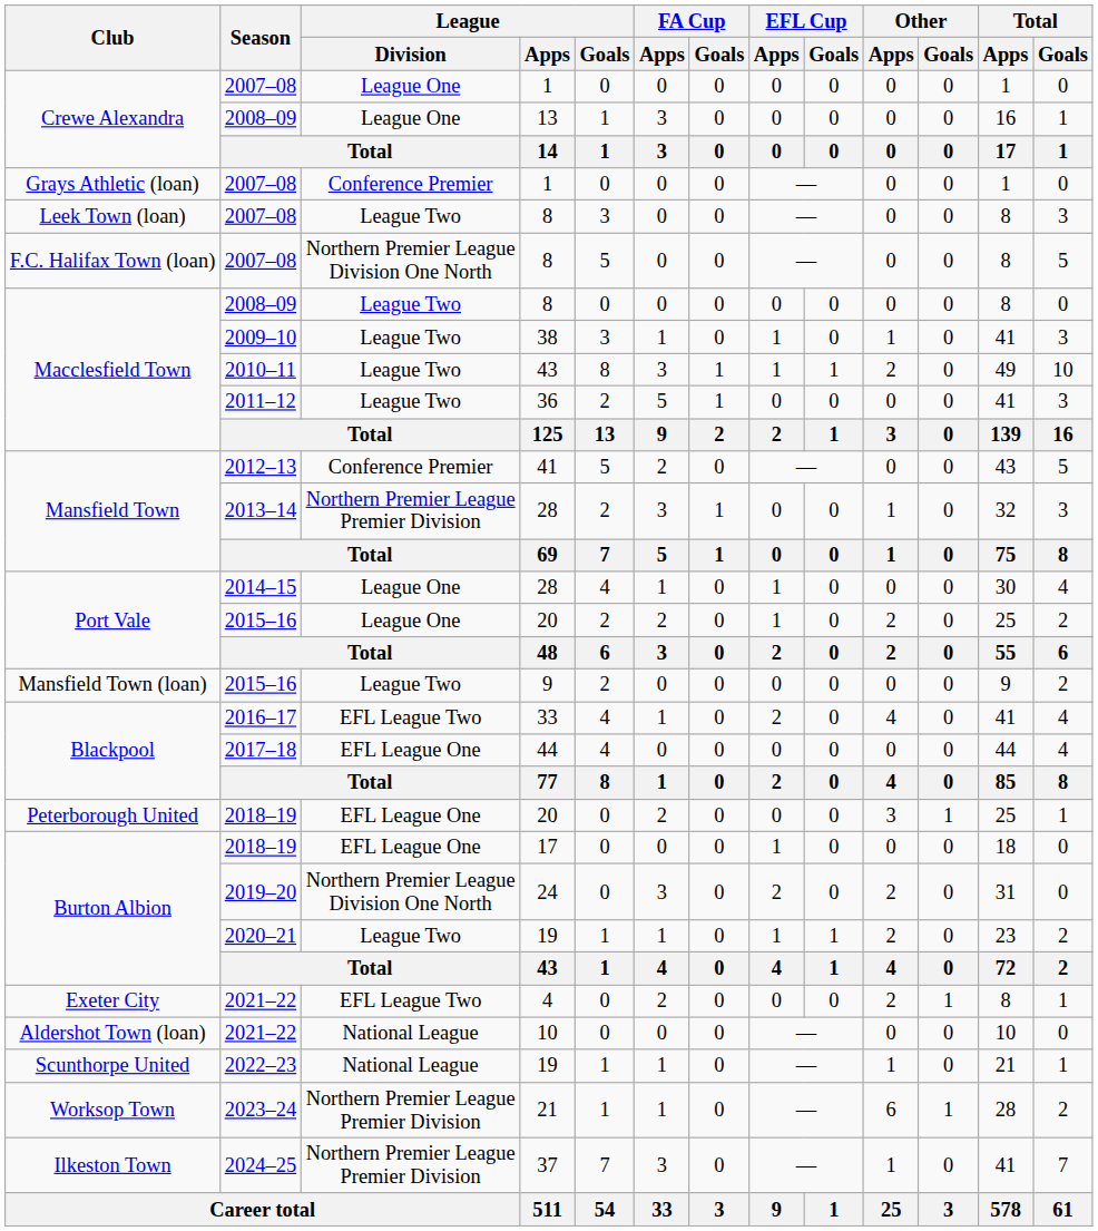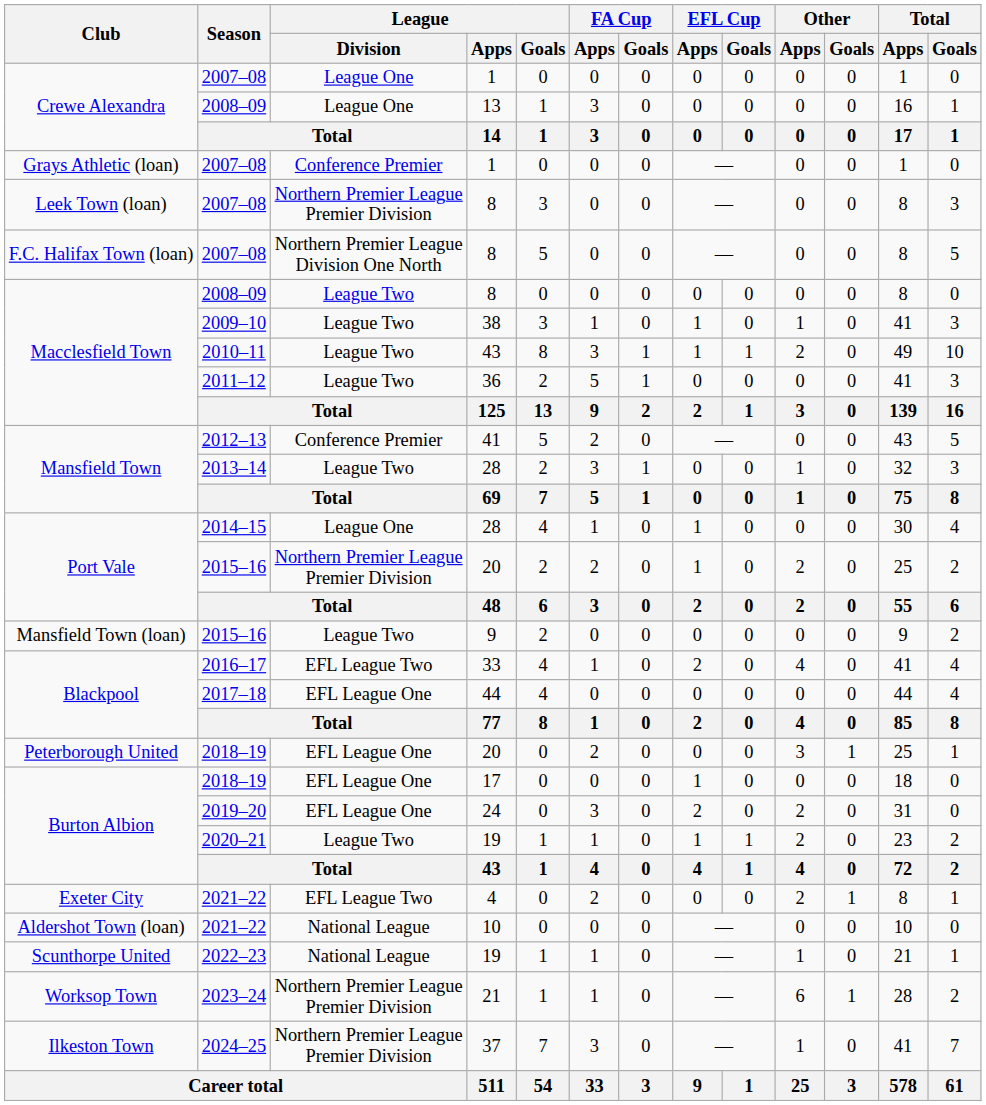Leek Town (loan) / 8 | League / Division: League Two -> Northern Premier League Premier Division
Mansfield Town / 28 | League / Division: Northern Premier League Premier Division -> League Two
Port Vale / 20 | League / Division: League One -> Northern Premier League Premier Division
24 | League / Division: Northern Premier League Division One North -> EFL League One
